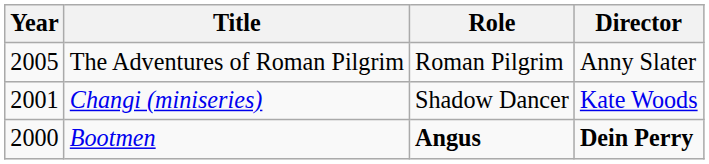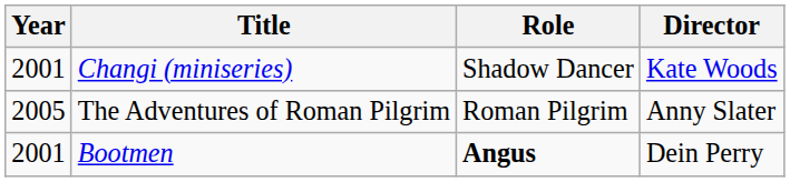rows swapped: The Adventures of Roman Pilgrim <-> Changi (miniseries)
Bootmen | Year: 2000 -> 2001
Bootmen | Director: bold -> normal
